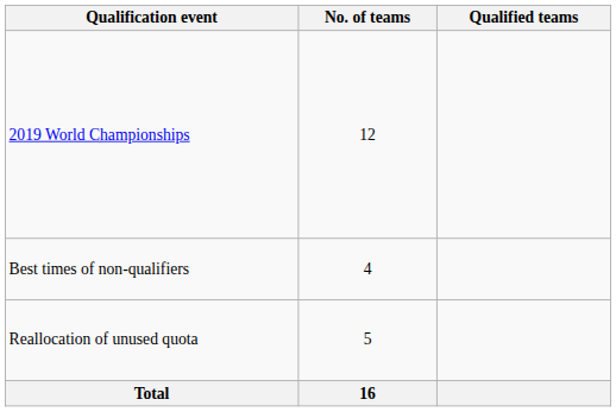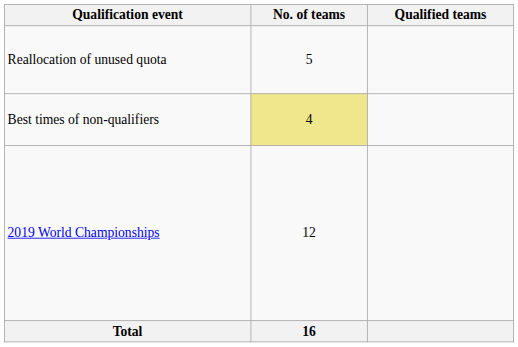rows swapped: 2019 World Championships <-> Reallocation of unused quota
Best times of non-qualifiers | No. of teams: no background -> khaki background
